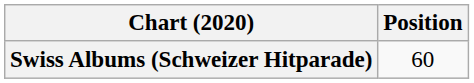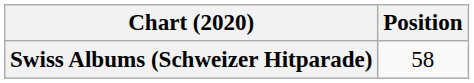Swiss Albums (Schweizer Hitparade) | Position: 60 -> 58
